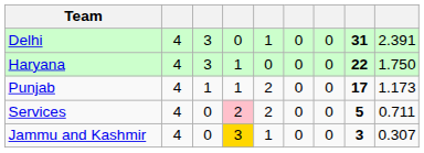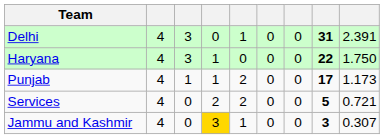Services | column 4: pink background -> no background
Services | column 9: 0.711 -> 0.721
